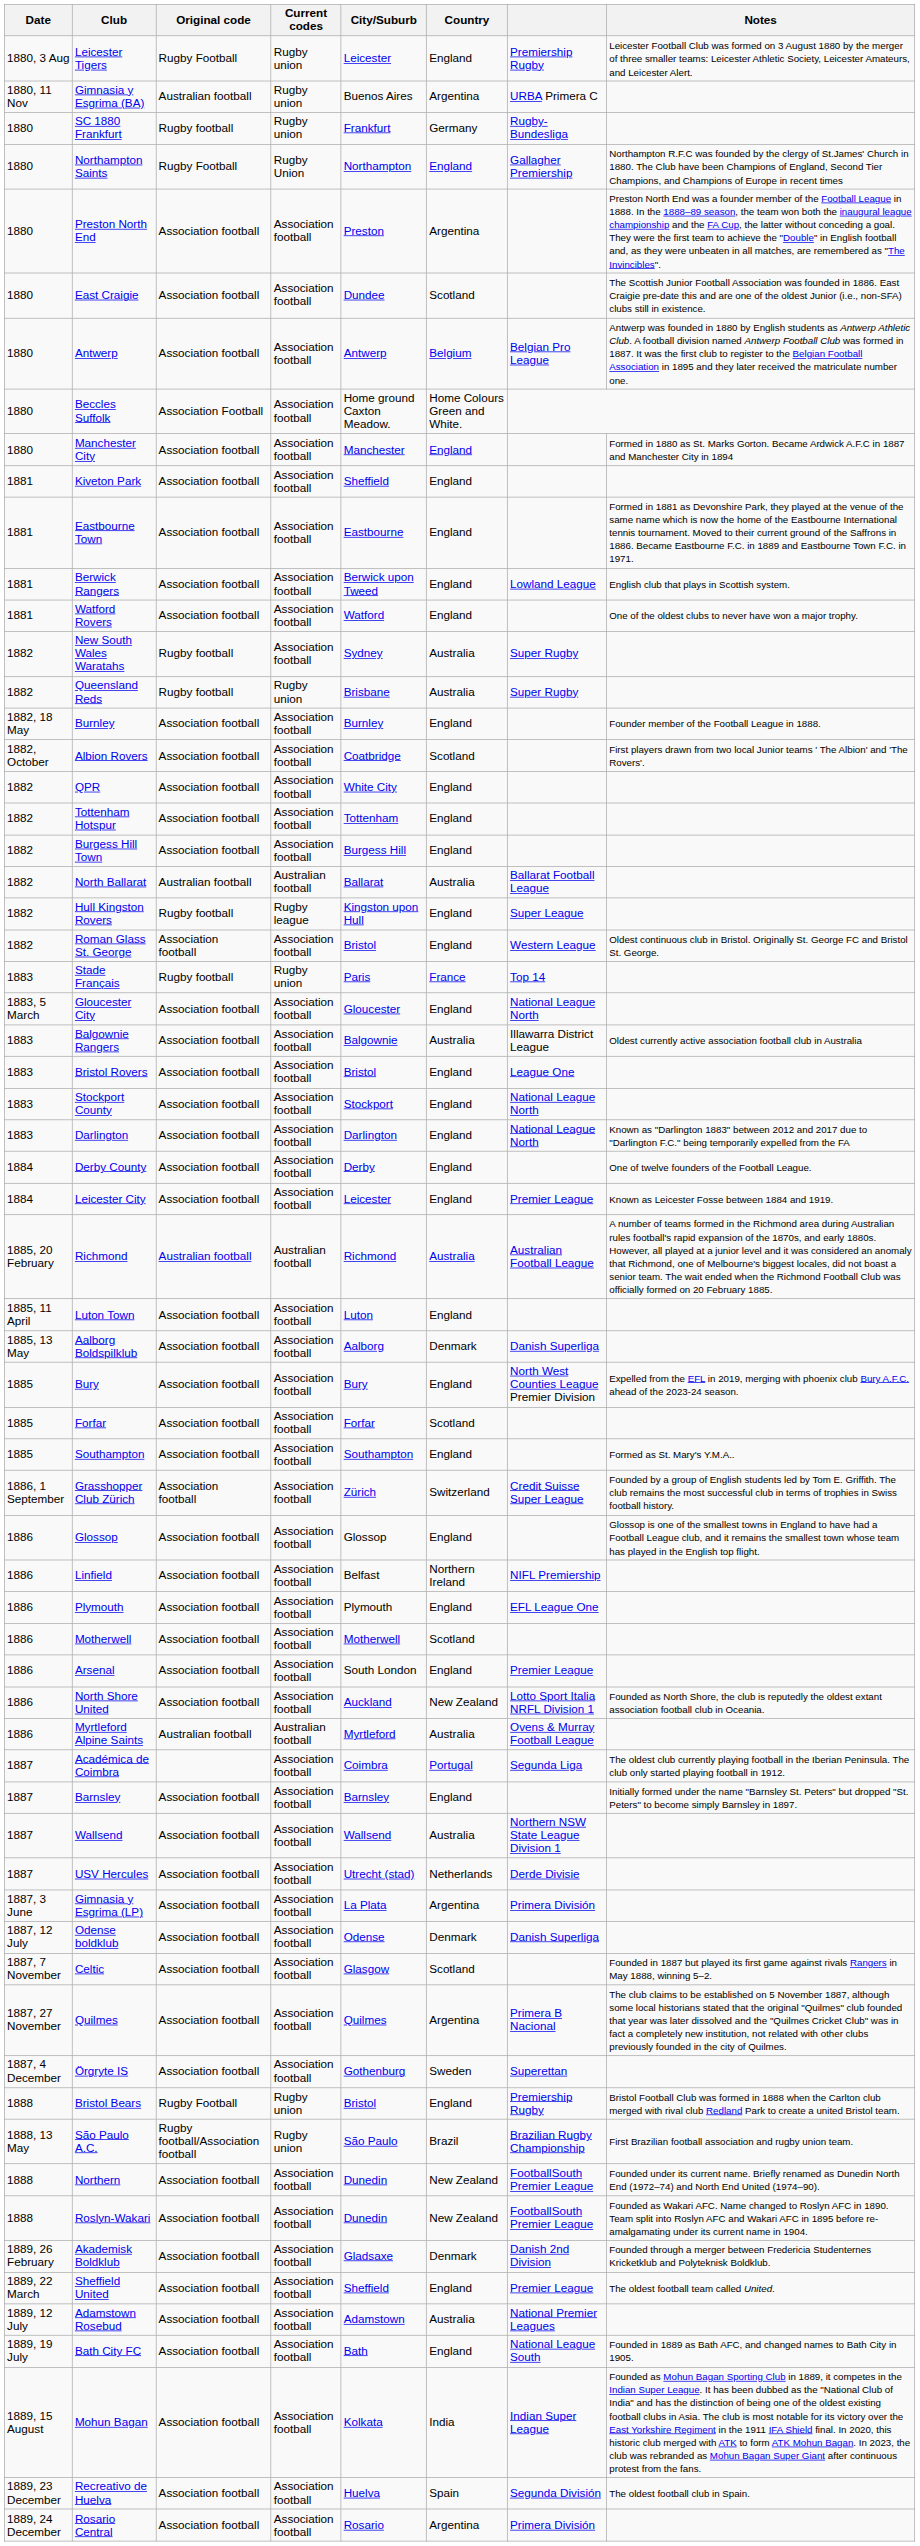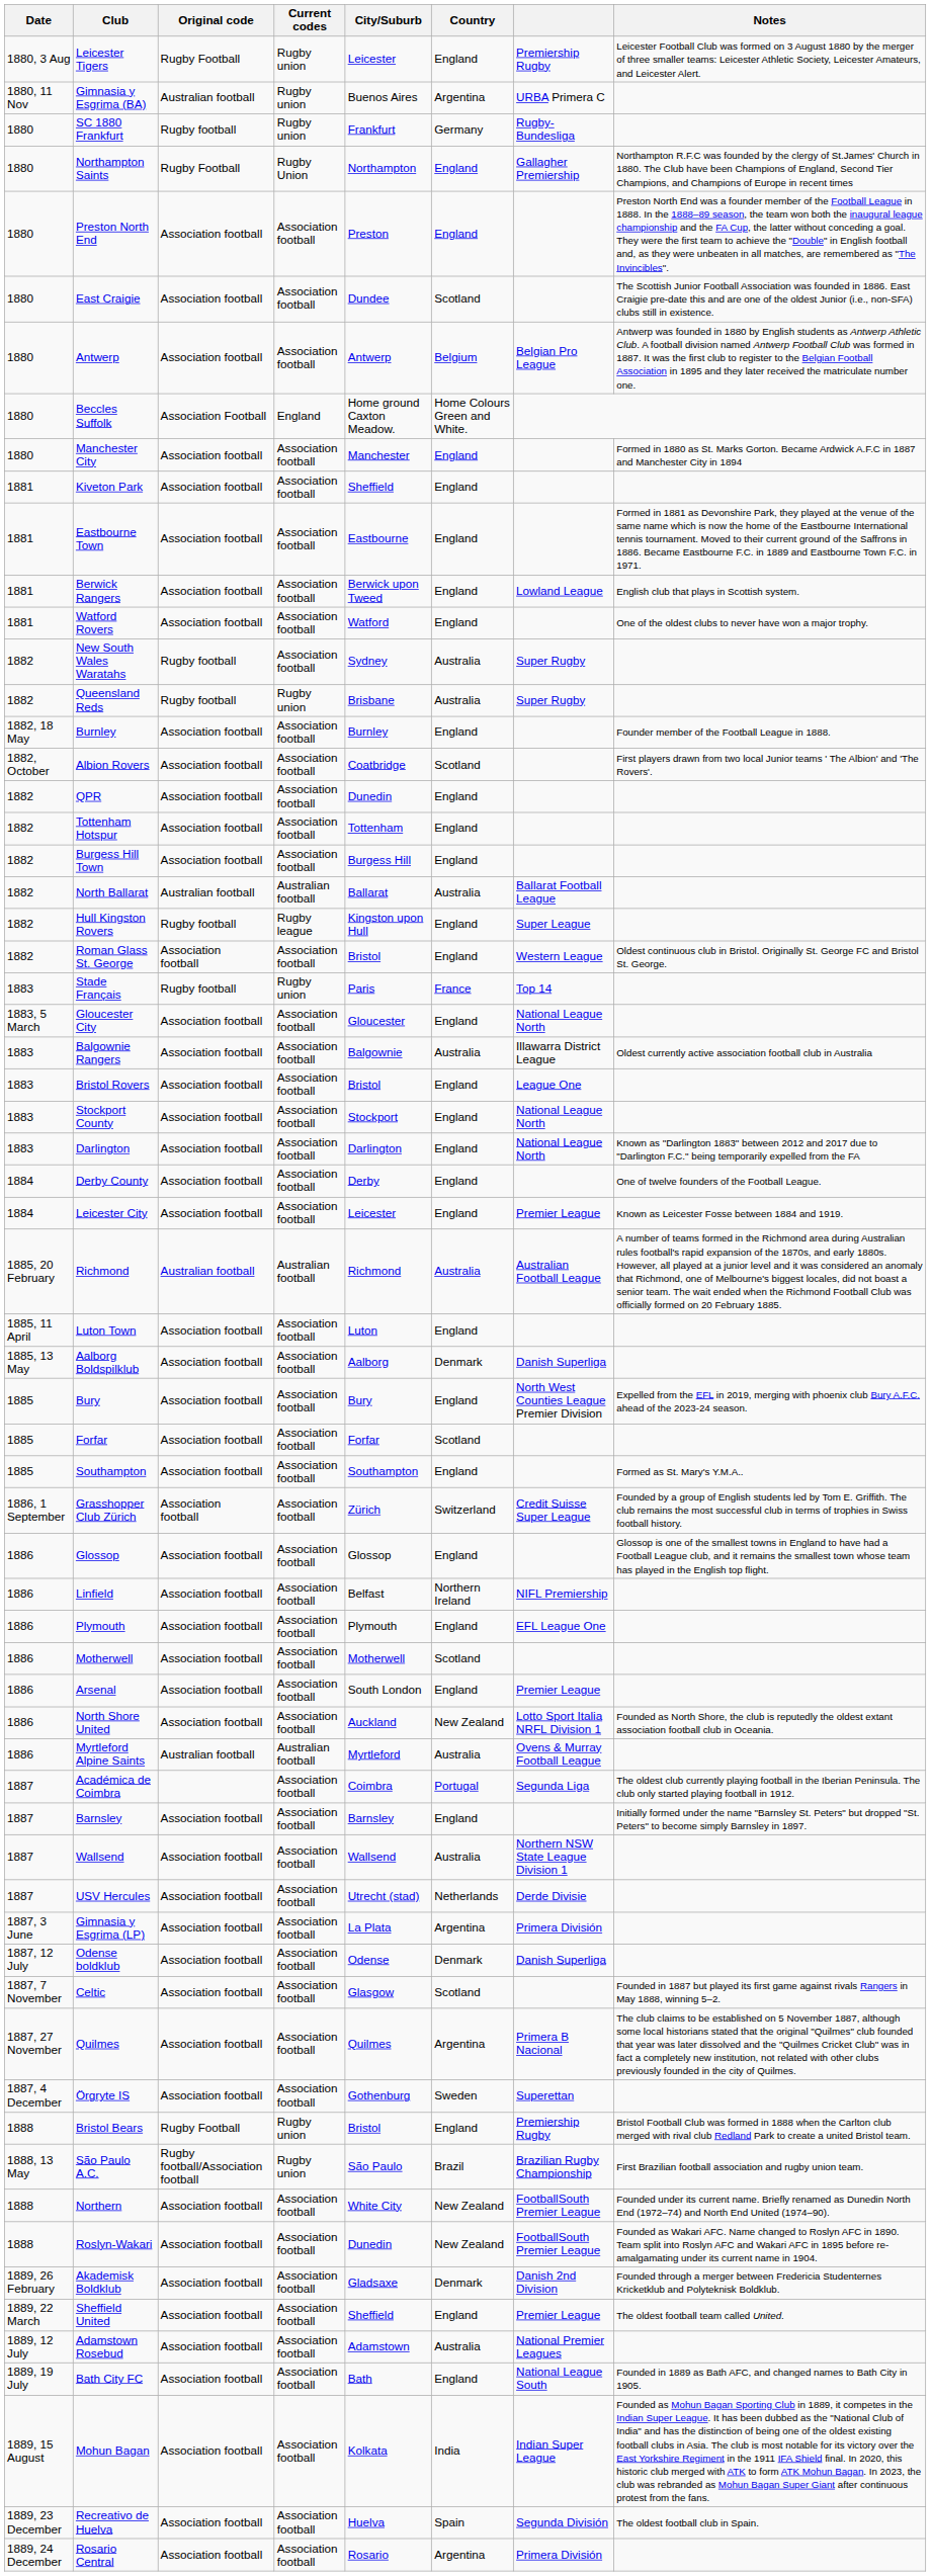Preston North End | Country: Argentina -> England
Beccles Suffolk | Current codes: Association football -> England
QPR | City/Suburb: White City -> Dunedin
Northern | City/Suburb: Dunedin -> White City
